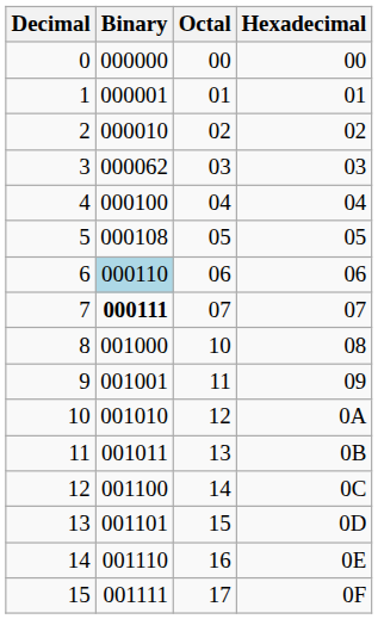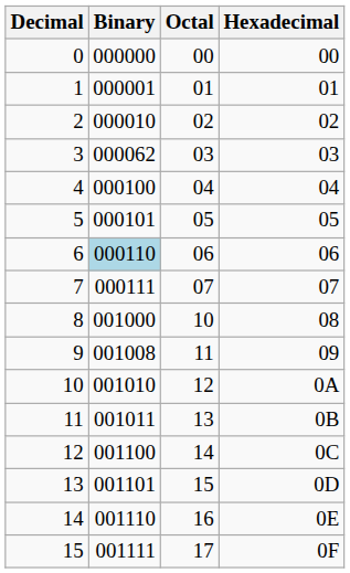5 | Binary: 000108 -> 000101
7 | Binary: bold -> normal
9 | Binary: 001001 -> 001008
